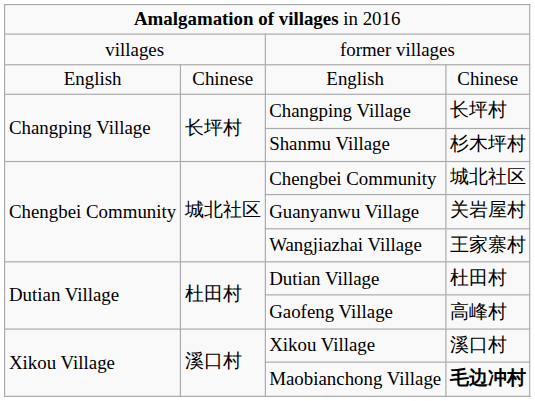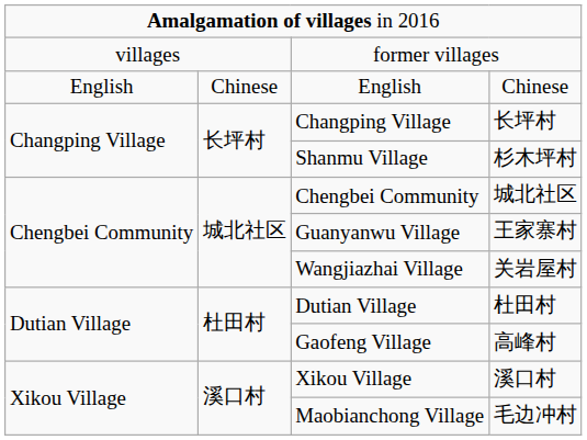Guanyanwu Village | column 4: 关岩屋村 -> 王家寨村
Wangjiazhai Village | column 4: 王家寨村 -> 关岩屋村
Maobianchong Village | column 4: bold -> normal
